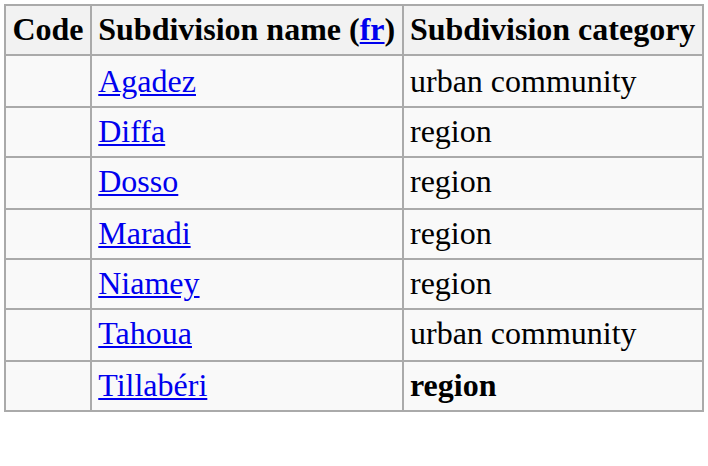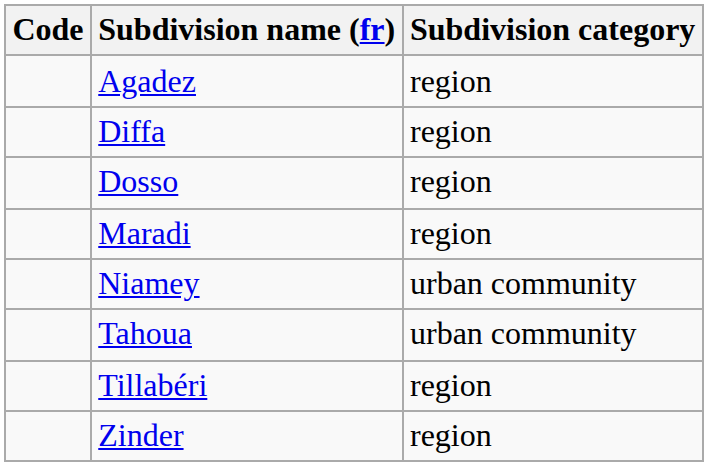Agadez | Subdivision category: urban community -> region
Niamey | Subdivision category: region -> urban community
Tillabéri | Subdivision category: bold -> normal
+ row: Zinder | region
